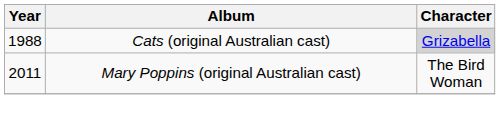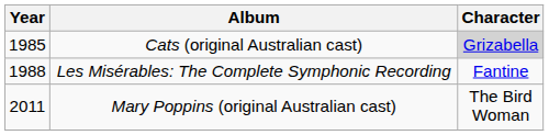Cats (original Australian cast) | Year: 1988 -> 1985
+ row: 1988 | Les Misérables: The Complete Symphonic Recording | Fantine
